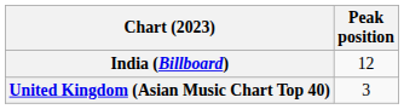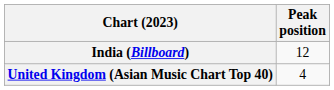United Kingdom (Asian Music Chart Top 40) | Peak position: 3 -> 4
